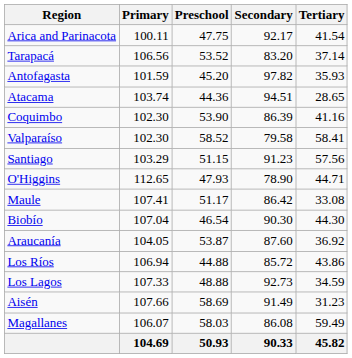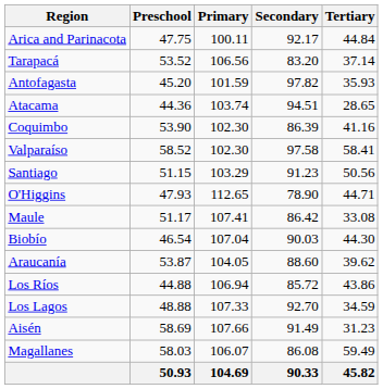columns swapped: Preschool <-> Primary
Arica and Parinacota | Tertiary: 41.54 -> 44.84
Valparaíso | Secondary: 79.58 -> 97.58
Santiago | Tertiary: 57.56 -> 50.56
Biobío | Secondary: 90.30 -> 90.03
Araucanía | Secondary: 87.60 -> 88.60
Araucanía | Tertiary: 36.92 -> 39.62
Los Lagos | Secondary: 92.73 -> 92.70
